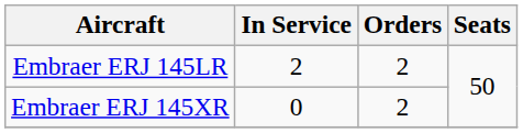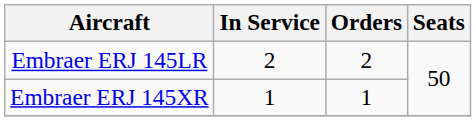Embraer ERJ 145XR | In Service: 0 -> 1
Embraer ERJ 145XR | Orders: 2 -> 1
